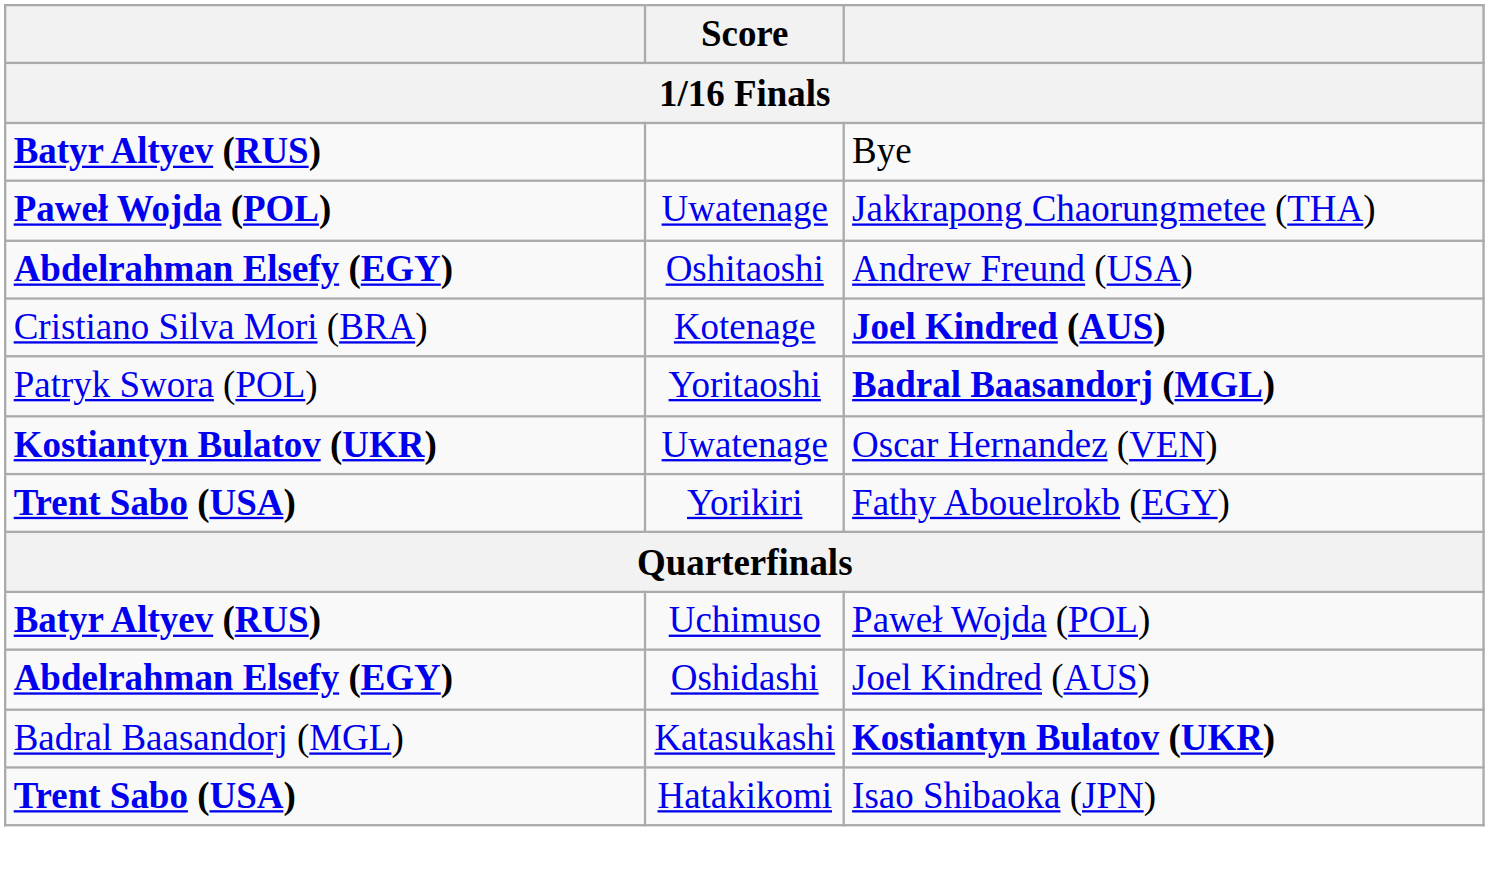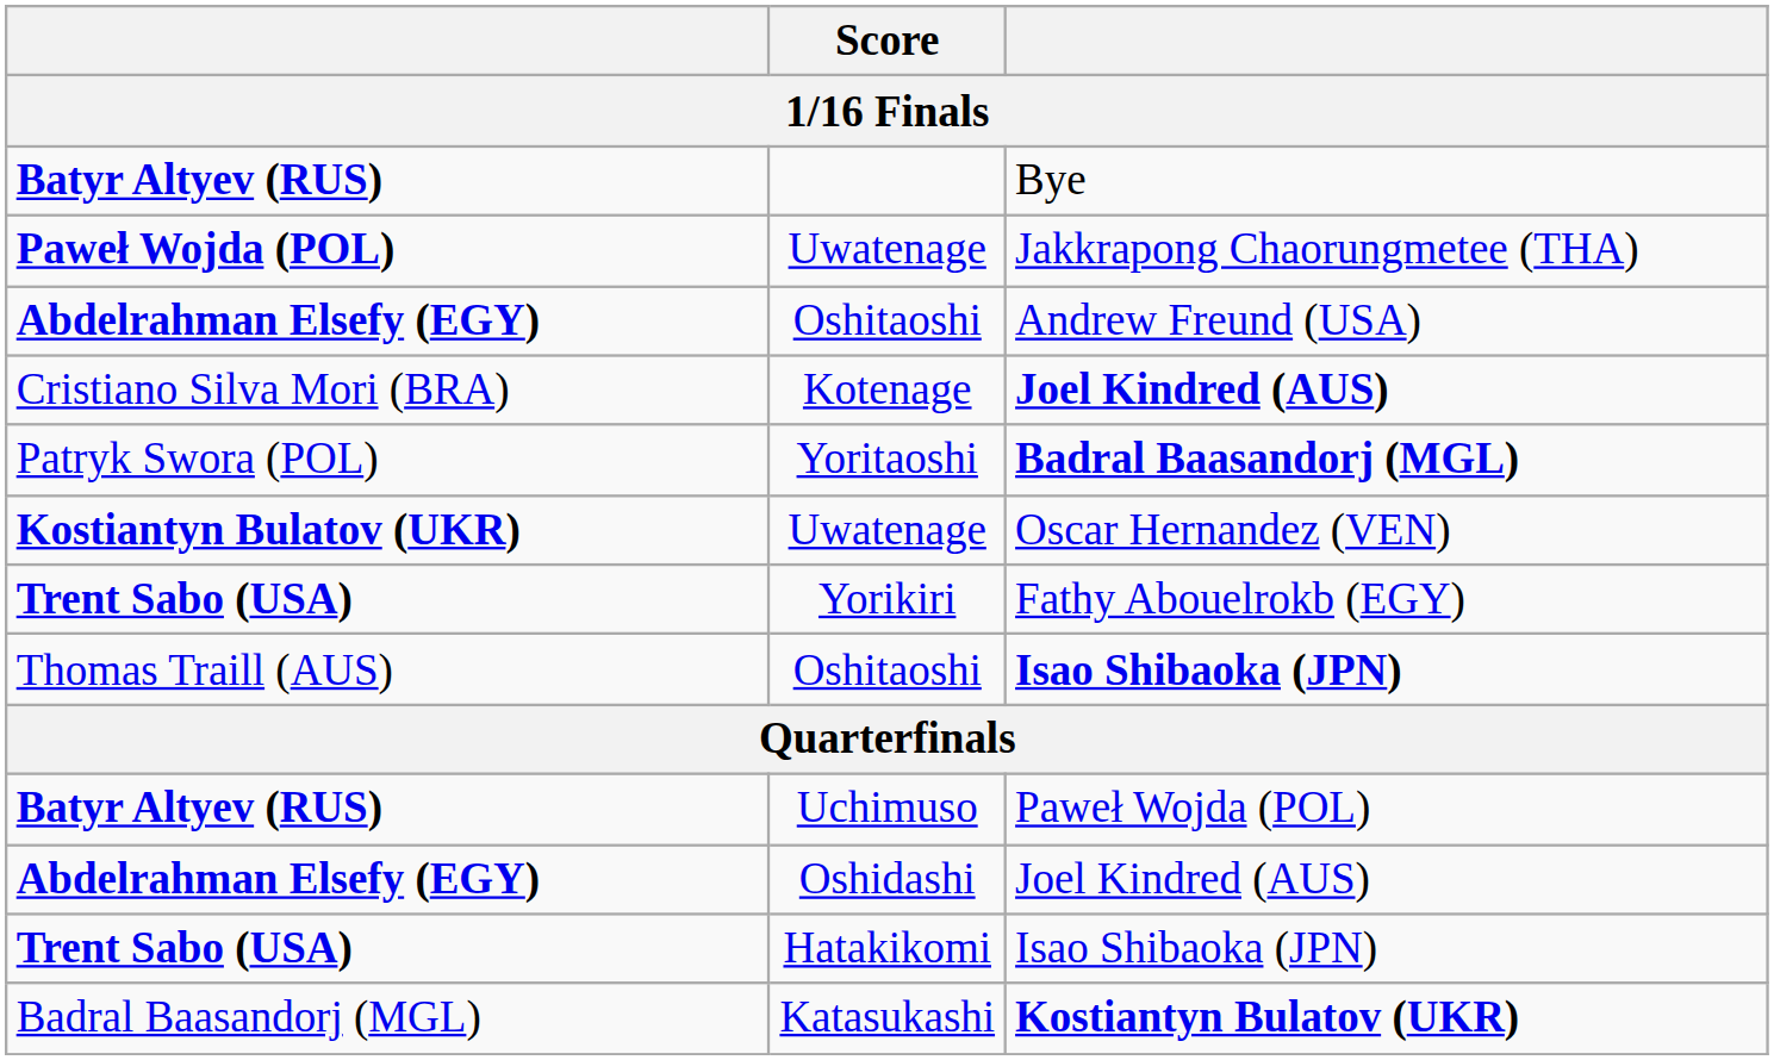+ row: Thomas Traill (AUS) | Oshitaoshi | Isao Shibaoka (JPN)
rows swapped: Katasukashi <-> Hatakikomi
